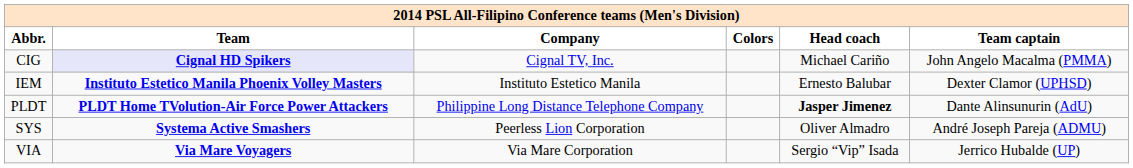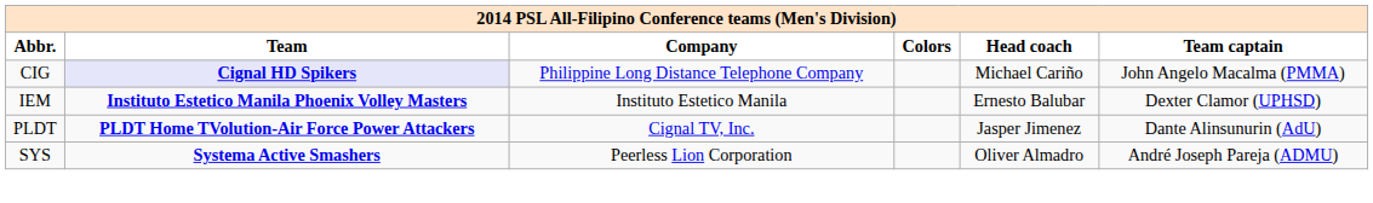CIG | Company: Cignal TV, Inc. -> Philippine Long Distance Telephone Company
PLDT | Company: Philippine Long Distance Telephone Company -> Cignal TV, Inc.
PLDT | Head coach: bold -> normal
- row: VIA | Via Mare Voyagers | Via Mare Corporation | Sergio “Vip” Isada | Jerrico Hubalde (UP)
